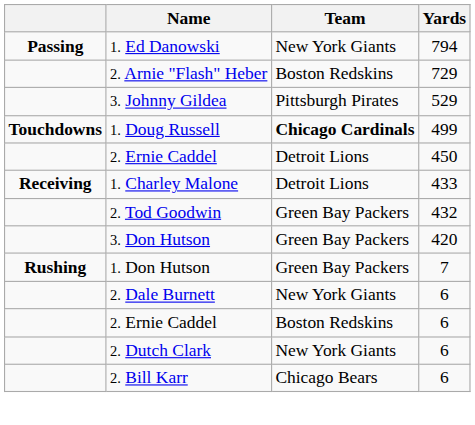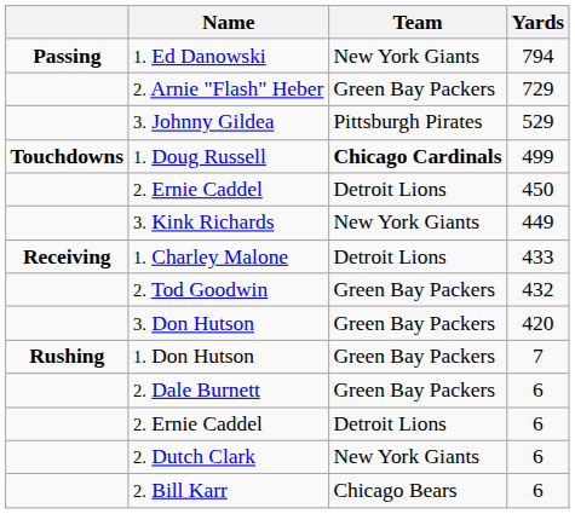2. Arnie "Flash" Heber | Team: Boston Redskins -> Green Bay Packers
+ row: 3. Kink Richards | New York Giants | 449
2. Dale Burnett | Team: New York Giants -> Green Bay Packers
2. Ernie Caddel / 6 | Team: Boston Redskins -> Detroit Lions
